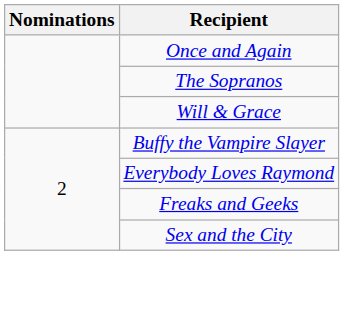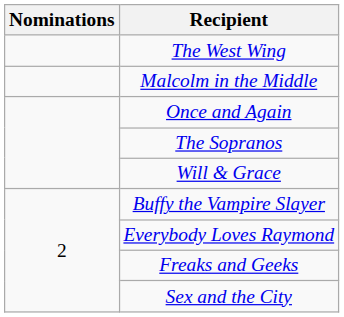+ row: The West Wing
+ row: Malcolm in the Middle
